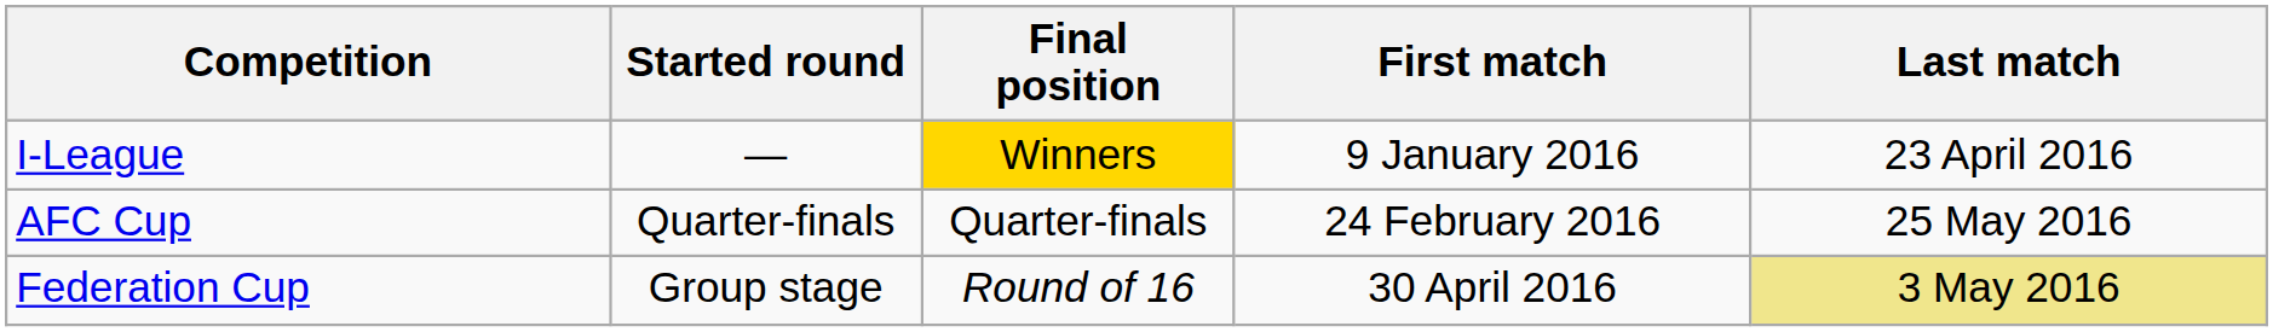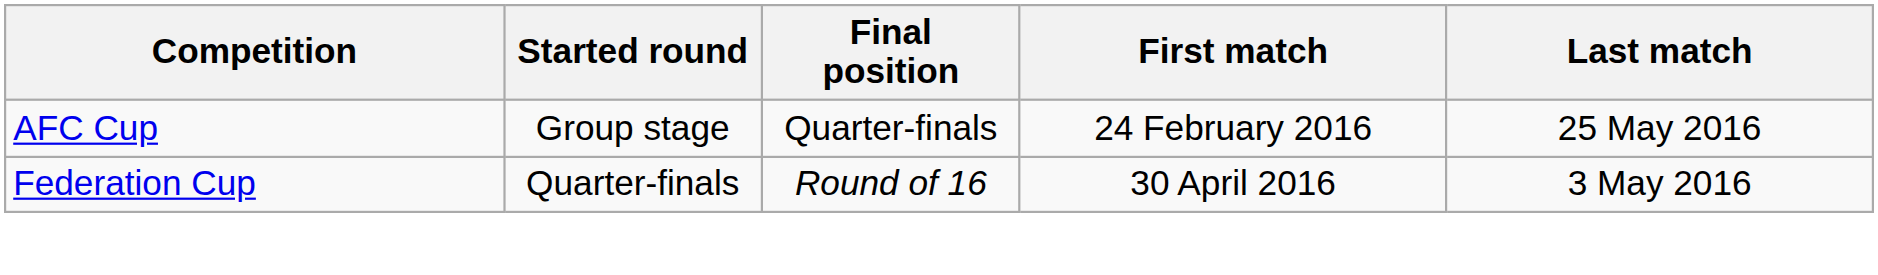- row: I-League | — | Winners | 9 January 2016 | 23 April 2016
AFC Cup | Started round: Quarter-finals -> Group stage
Federation Cup | Started round: Group stage -> Quarter-finals
Federation Cup | Last match: khaki background -> no background
